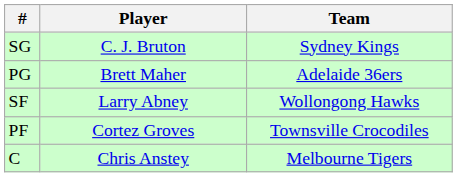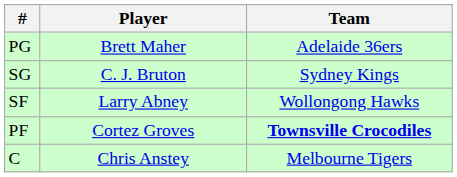rows swapped: PG <-> SG
PF | Team: normal -> bold
